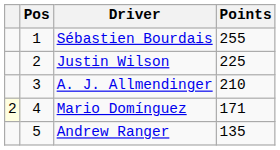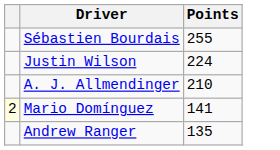- column: Pos | 1 | 2 | 3 | 4 | 5
Justin Wilson | Points: 225 -> 224
Mario Domínguez | Points: 171 -> 141
